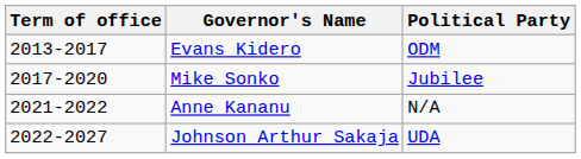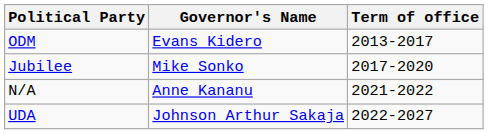columns swapped: Term of office <-> Political Party
